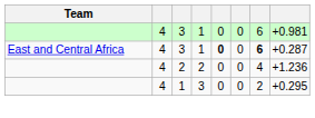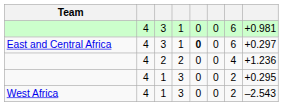East and Central Africa | column 7: bold -> normal
East and Central Africa | column 8: +0.287 -> +0.297
+ row: West Africa | 4 | 1 | 3 | 0 | 0 | 2 | –2.543
